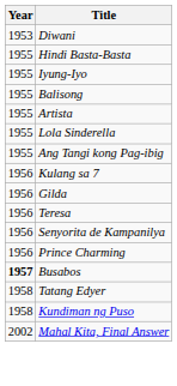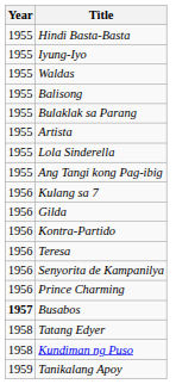- row: 1953 | Diwani
+ row: 1955 | Waldas
+ row: 1955 | Bulaklak sa Parang
+ row: 1956 | Kontra-Partido
+ row: 1959 | Tanikalang Apoy
- row: 2002 | Mahal Kita, Final Answer
